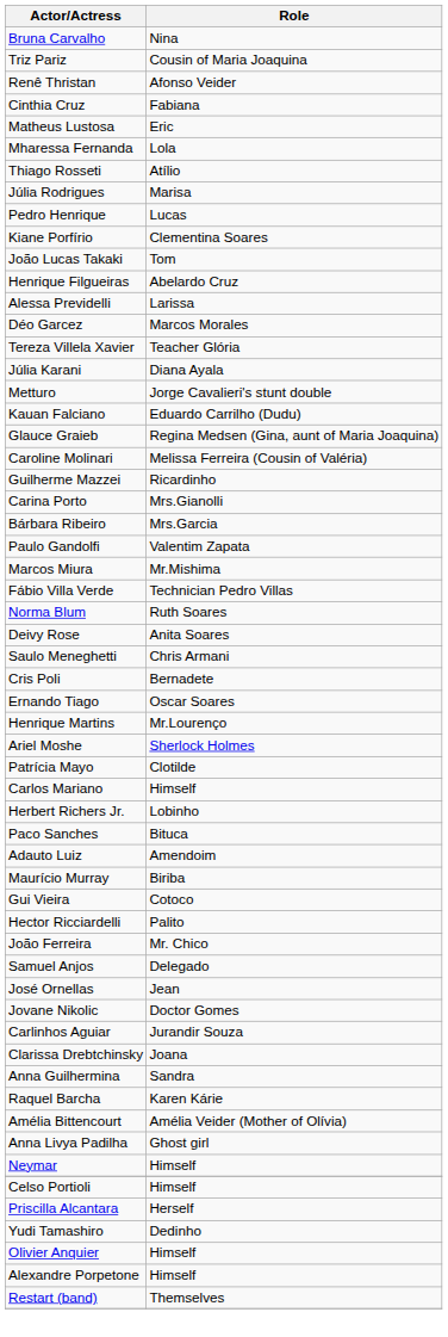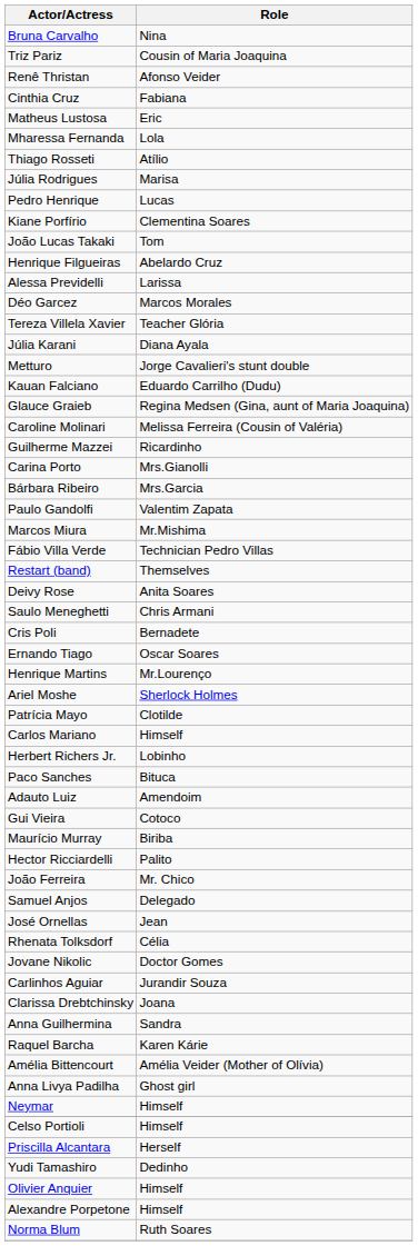rows swapped: Norma Blum <-> Restart (band)
rows swapped: Gui Vieira <-> Maurício Murray
+ row: Rhenata Tolksdorf | Célia
